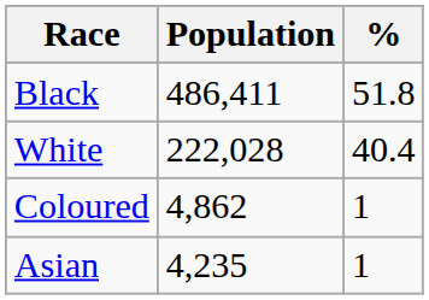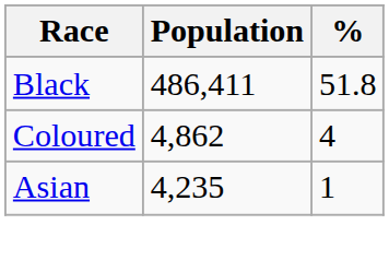- row: White | 222,028 | 40.4
Coloured | %: 1 -> 4
